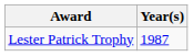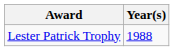Lester Patrick Trophy | Year(s): 1987 -> 1988
